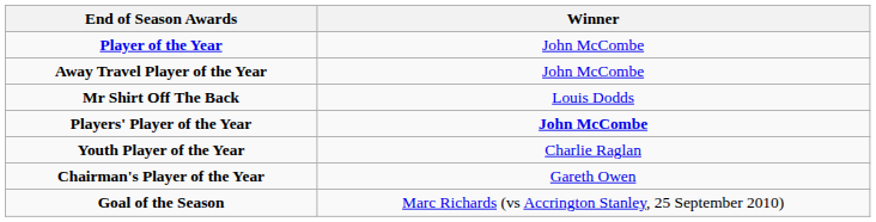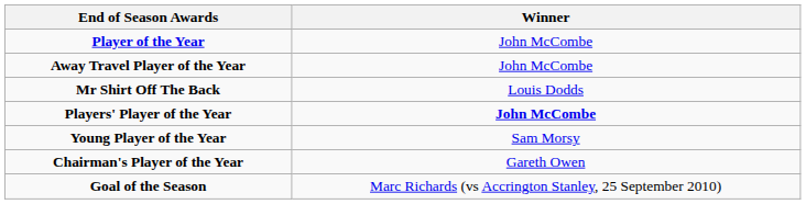+ row: Young Player of the Year | Sam Morsy
- row: Youth Player of the Year | Charlie Raglan
